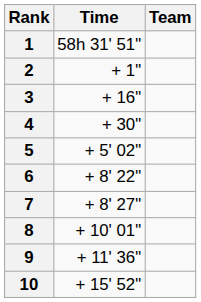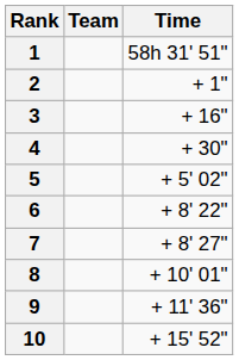columns swapped: Team <-> Time
